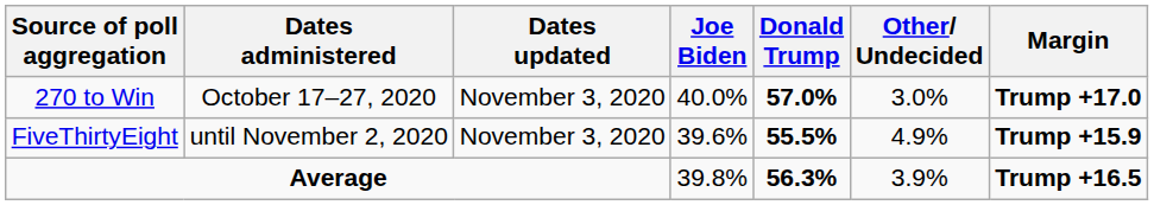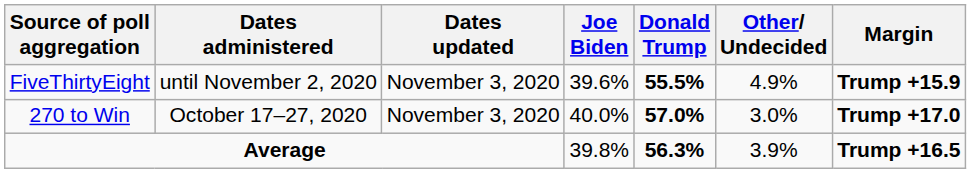rows swapped: 270 to Win <-> FiveThirtyEight
